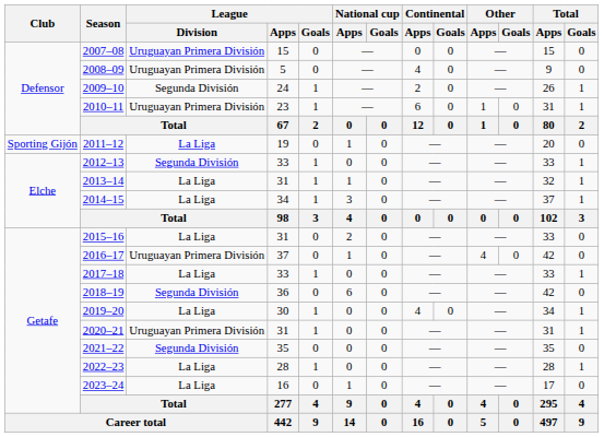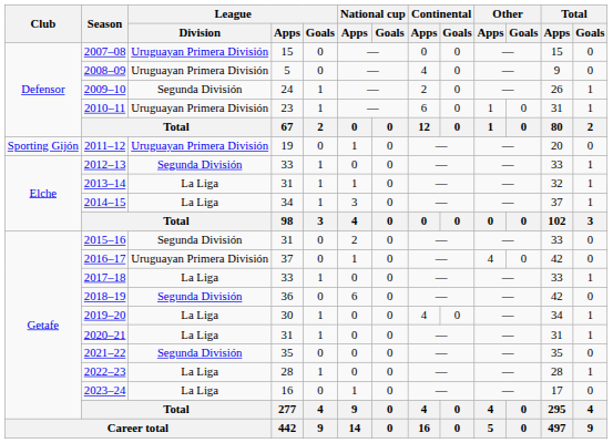2011–12 | League / Division: La Liga -> Uruguayan Primera División
2015–16 | League / Division: La Liga -> Segunda División
2020–21 | League / Division: Uruguayan Primera División -> La Liga
